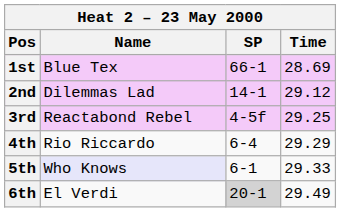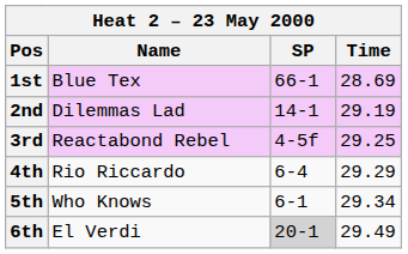2nd | Time: 29.12 -> 29.19
5th | Name: lavender background -> no background
5th | Time: 29.33 -> 29.34
